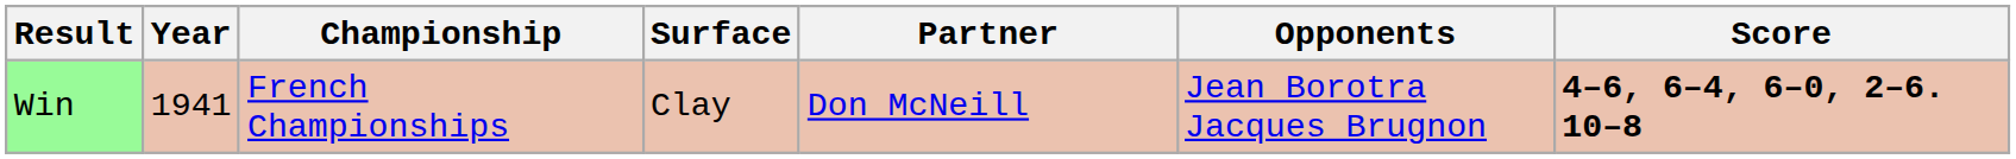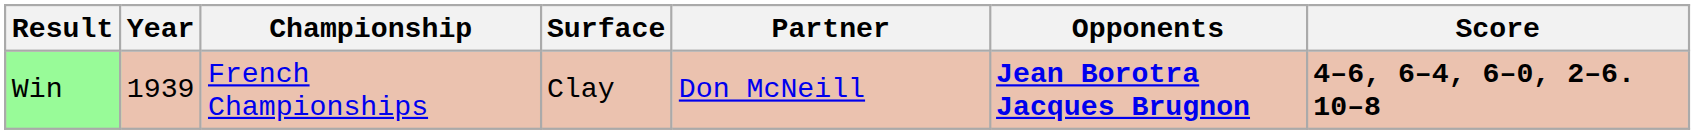Win | Year: 1941 -> 1939
Win | Opponents: normal -> bold
